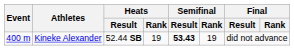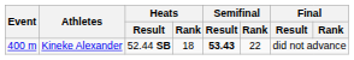Kineke Alexander | Heats / Rank: 19 -> 18
Kineke Alexander | Semifinal / Rank: 19 -> 22
